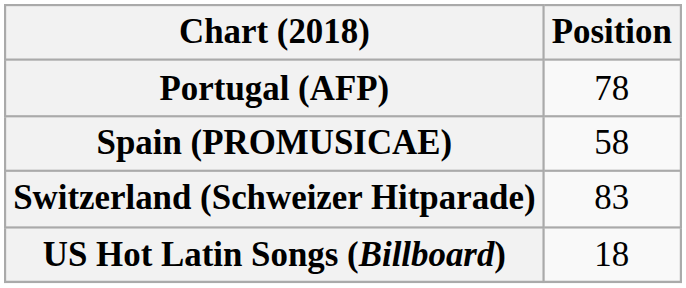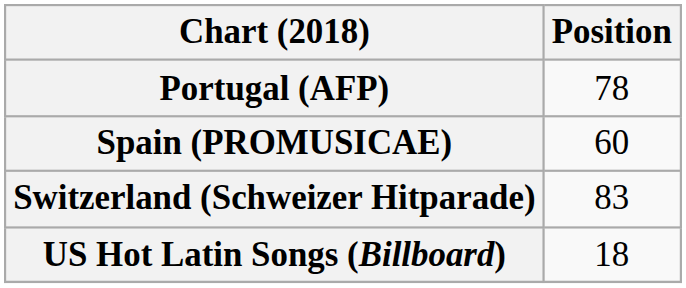Spain (PROMUSICAE) | Position: 58 -> 60
